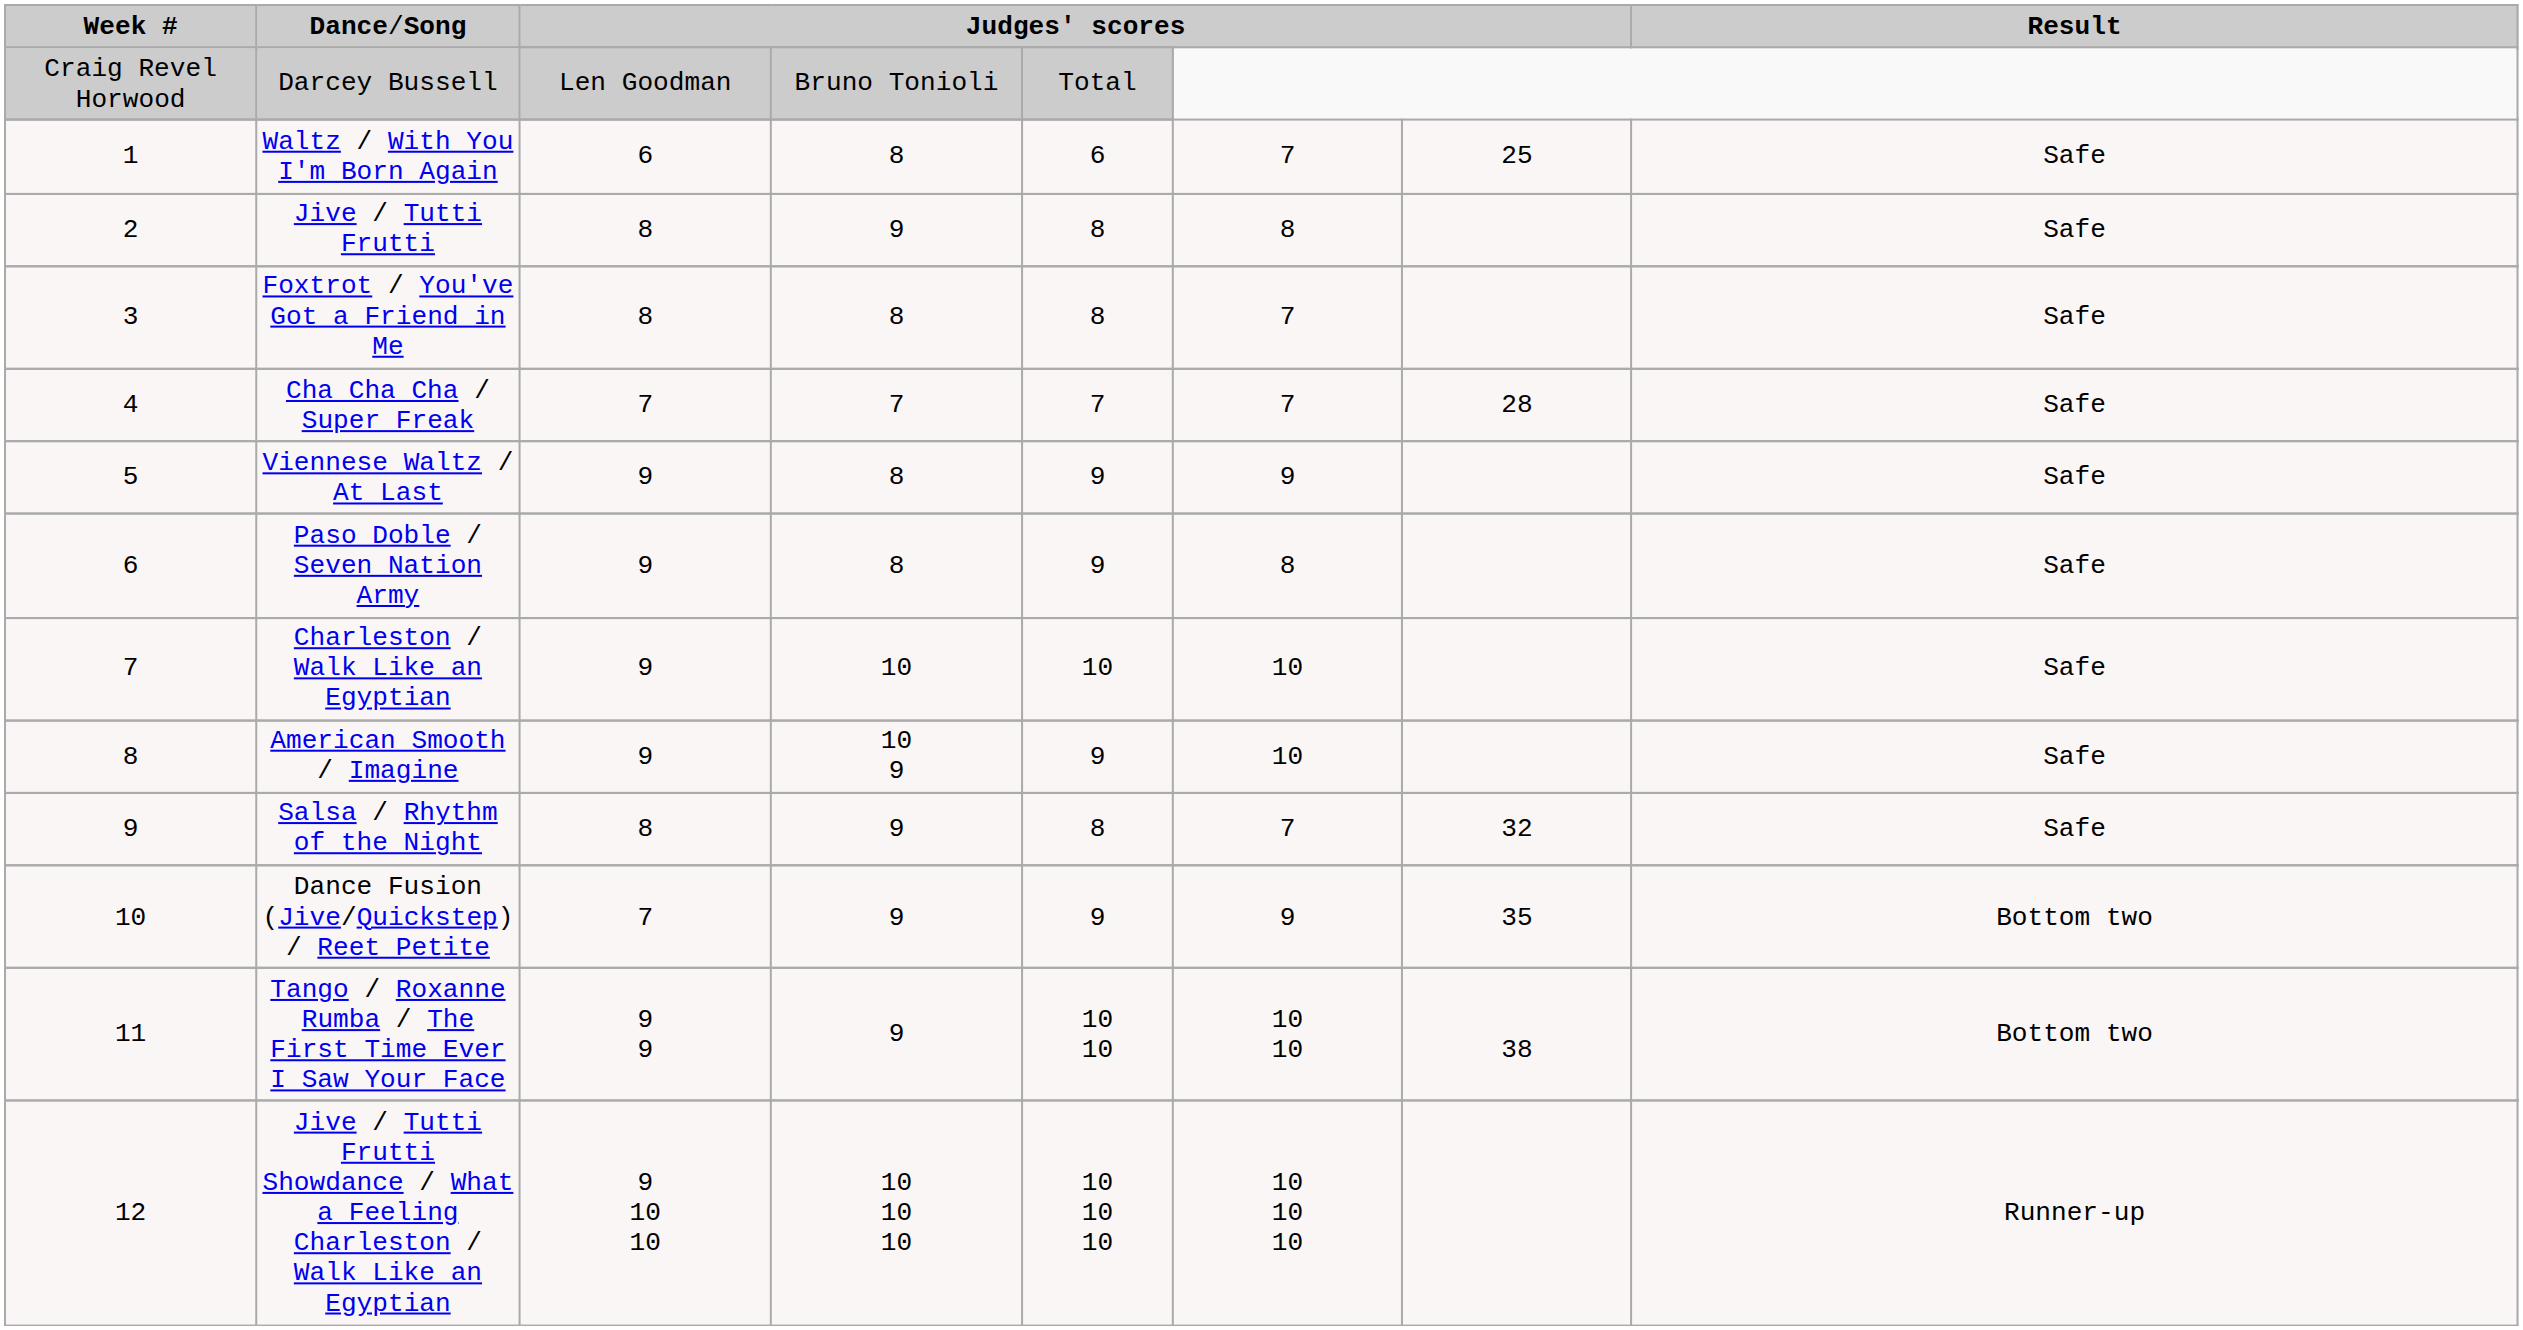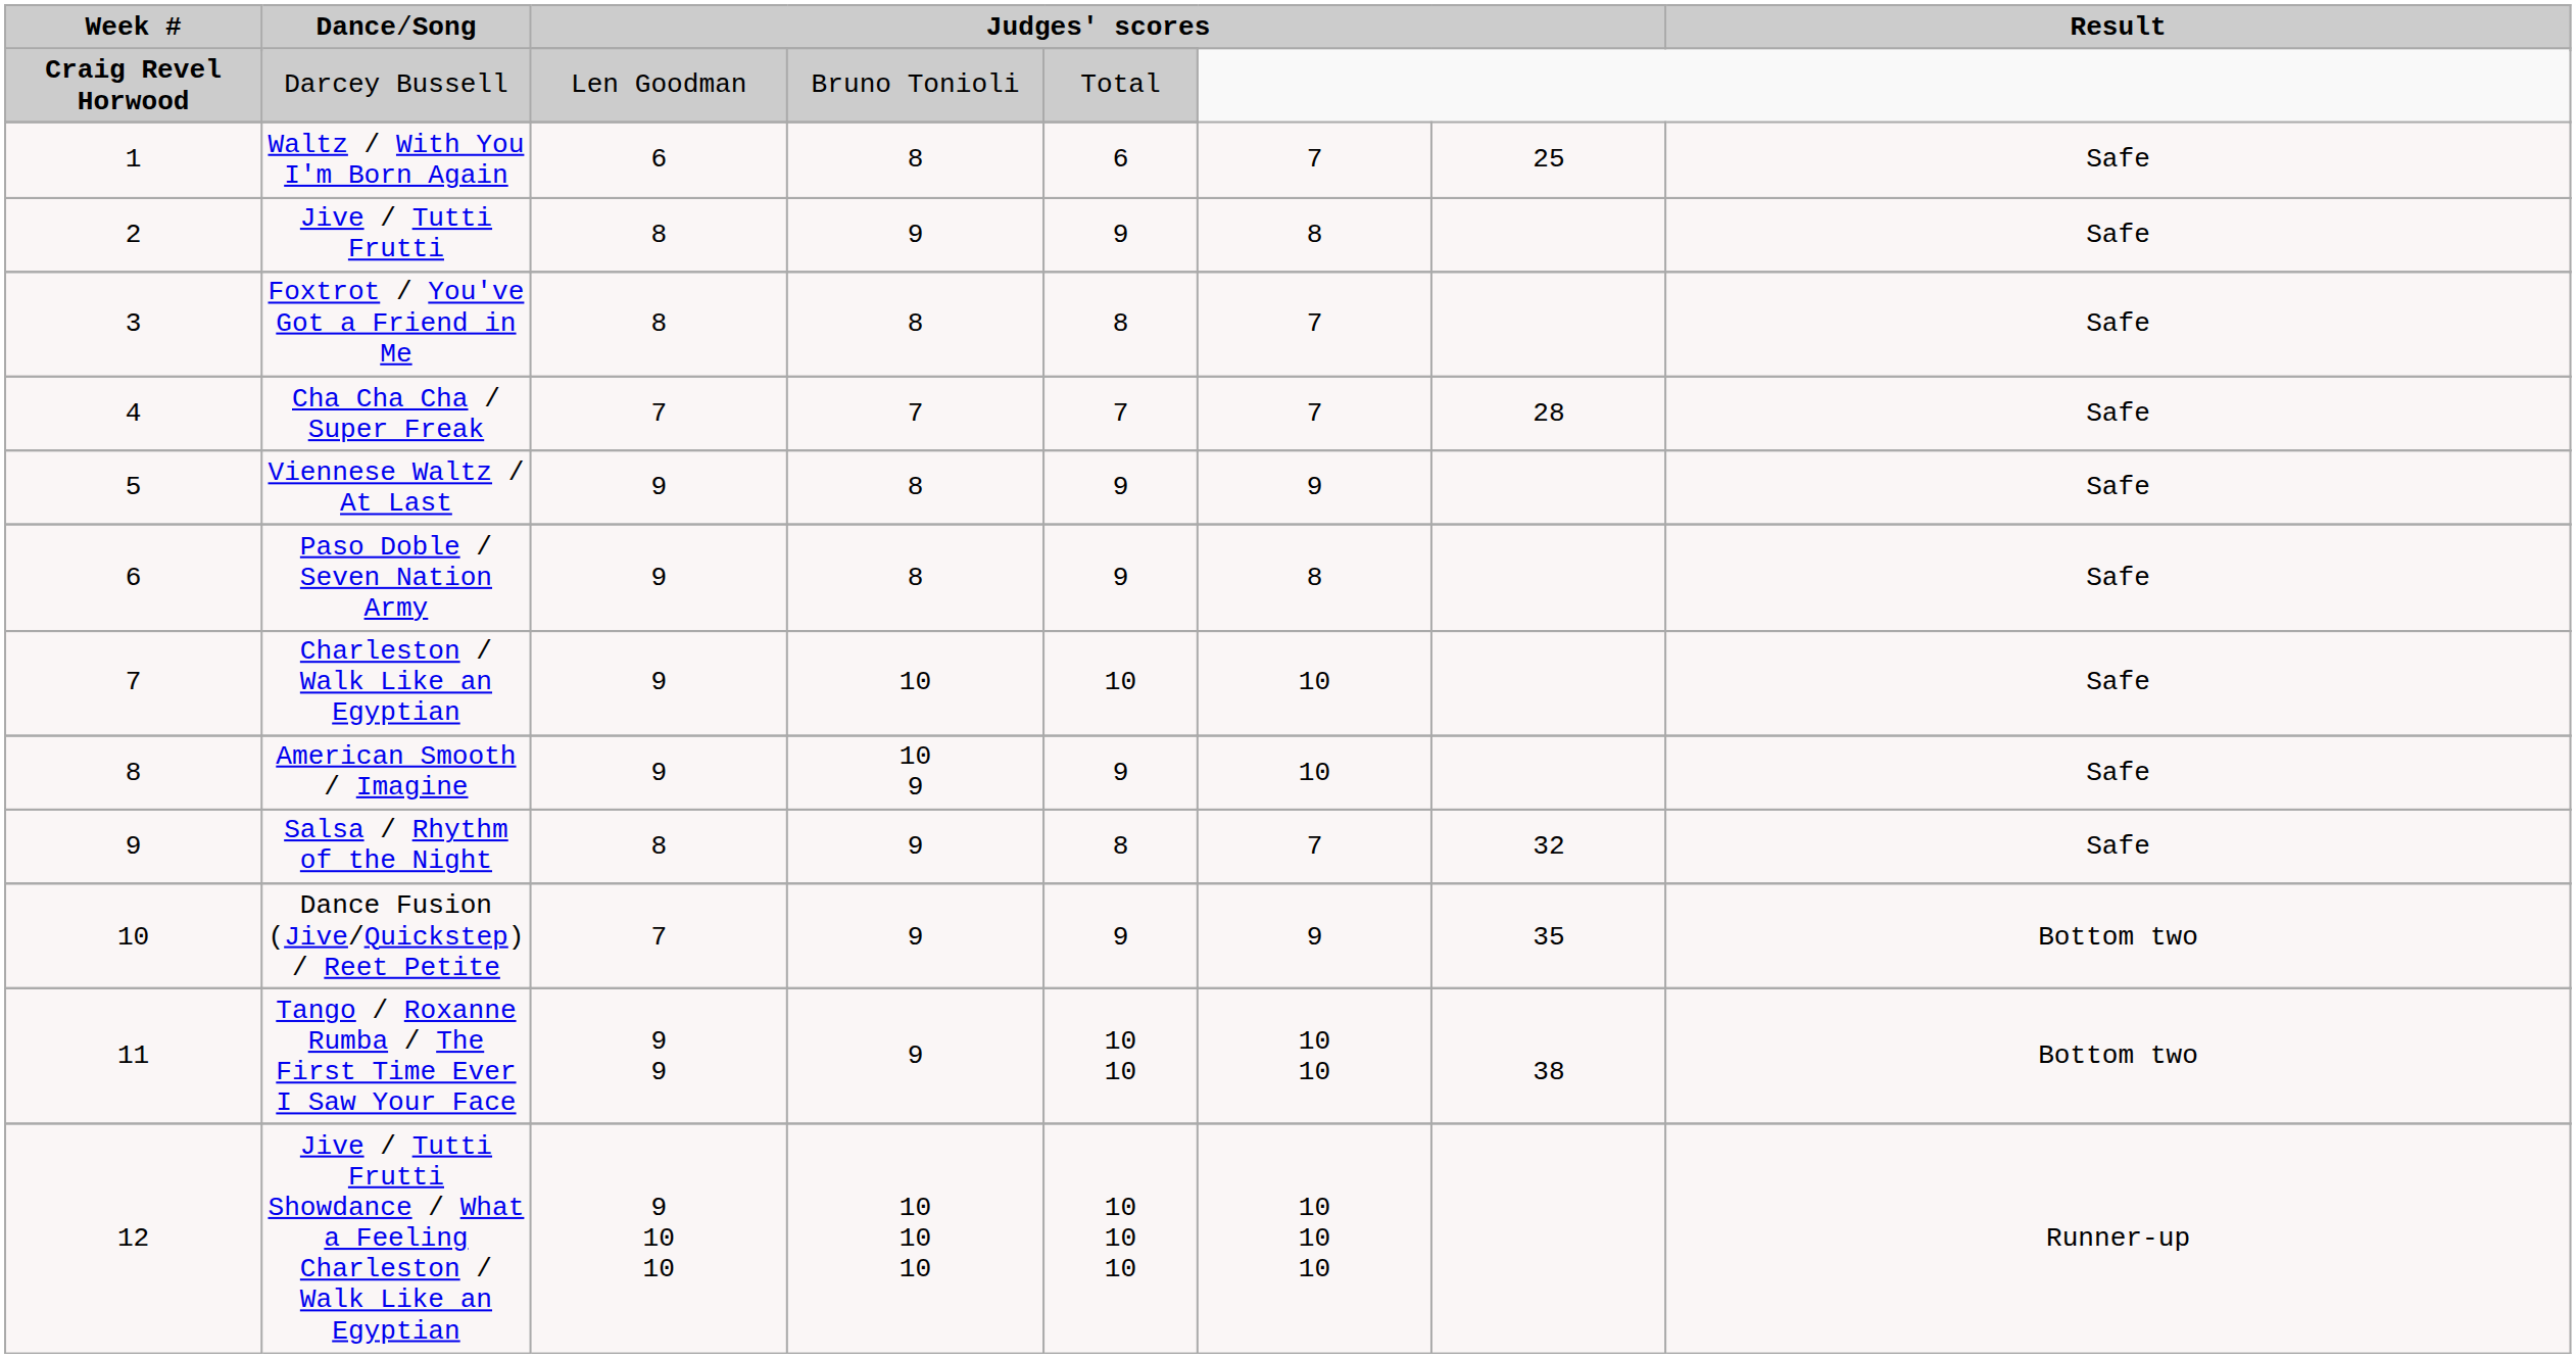Darcey Bussell | column 1: normal -> bold
Jive / Tutti Frutti | column 5: 8 -> 9
